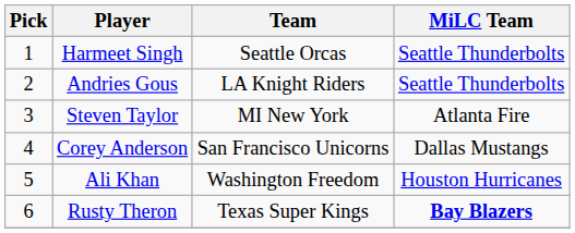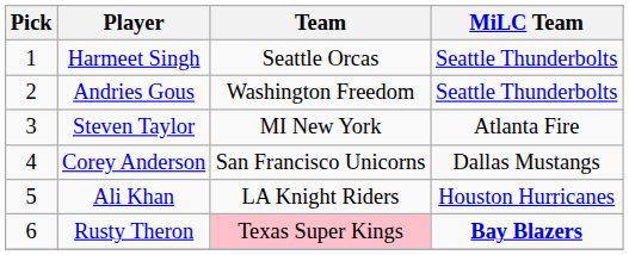Andries Gous | Team: LA Knight Riders -> Washington Freedom
Ali Khan | Team: Washington Freedom -> LA Knight Riders
Rusty Theron | Team: no background -> pink background
